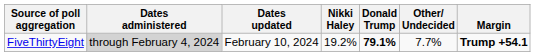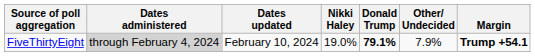FiveThirtyEight | Nikki Haley: 19.2% -> 19.0%
FiveThirtyEight | Other/ Undecided: 7.7% -> 7.9%
